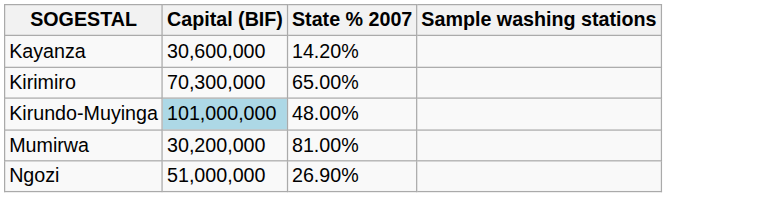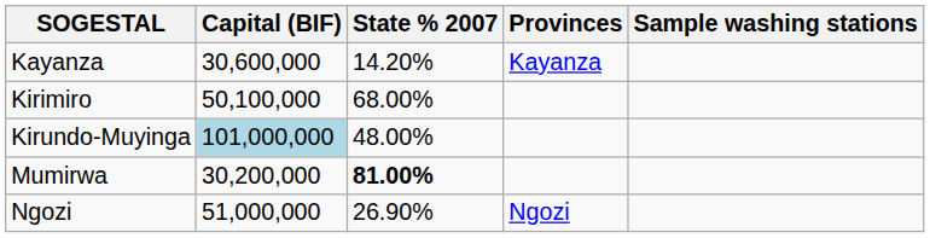+ column: Provinces | Kayanza | Ngozi
Kirimiro | Capital (BIF): 70,300,000 -> 50,100,000
Kirimiro | State % 2007: 65.00% -> 68.00%
Mumirwa | State % 2007: normal -> bold
